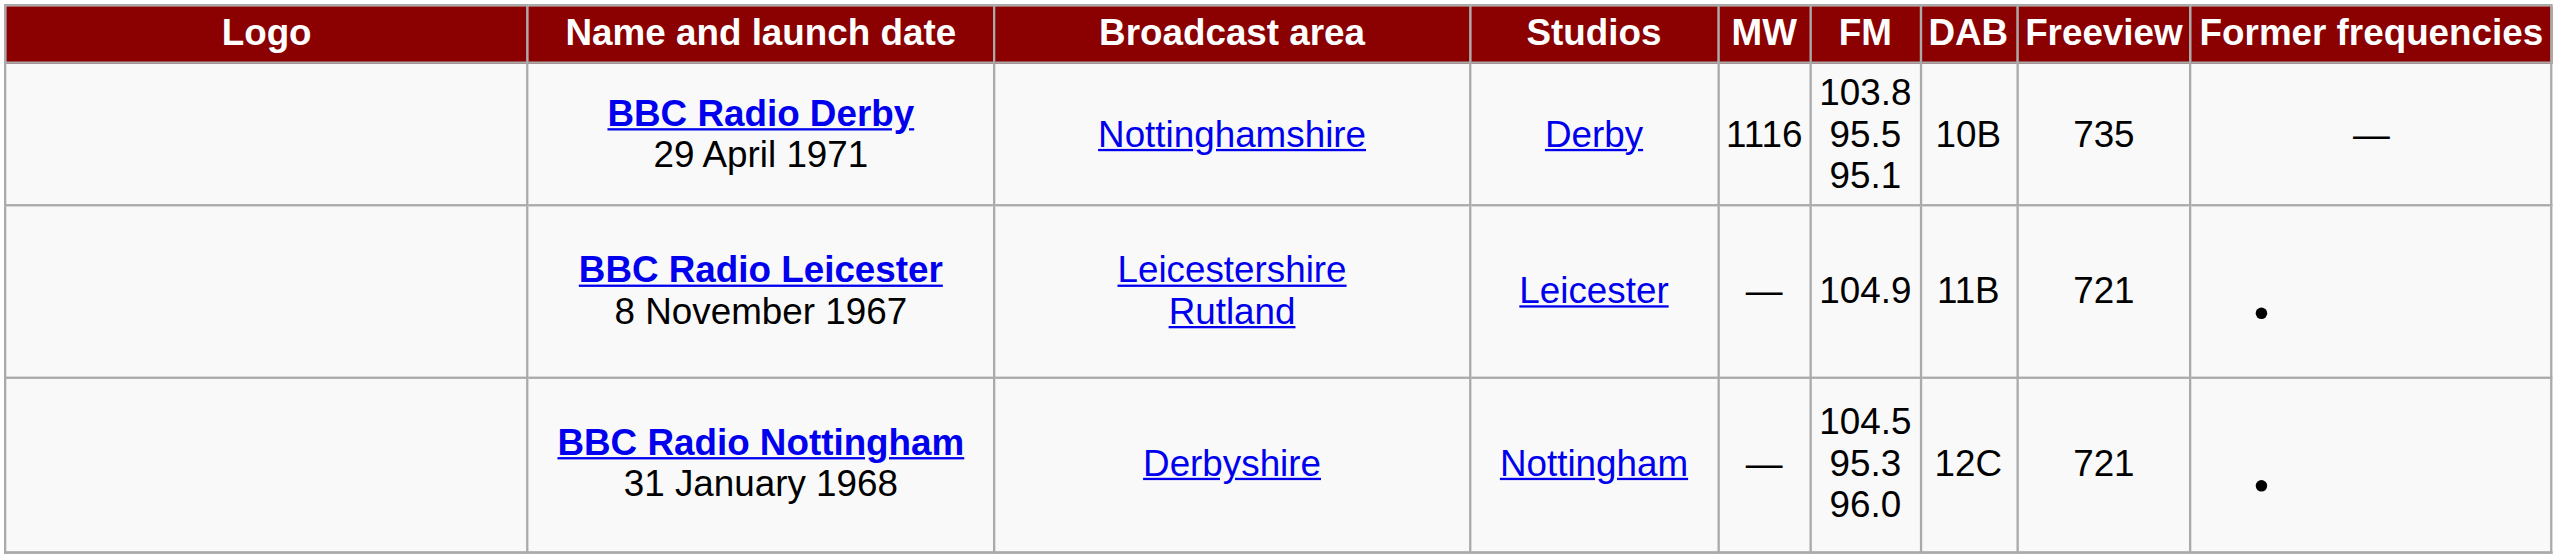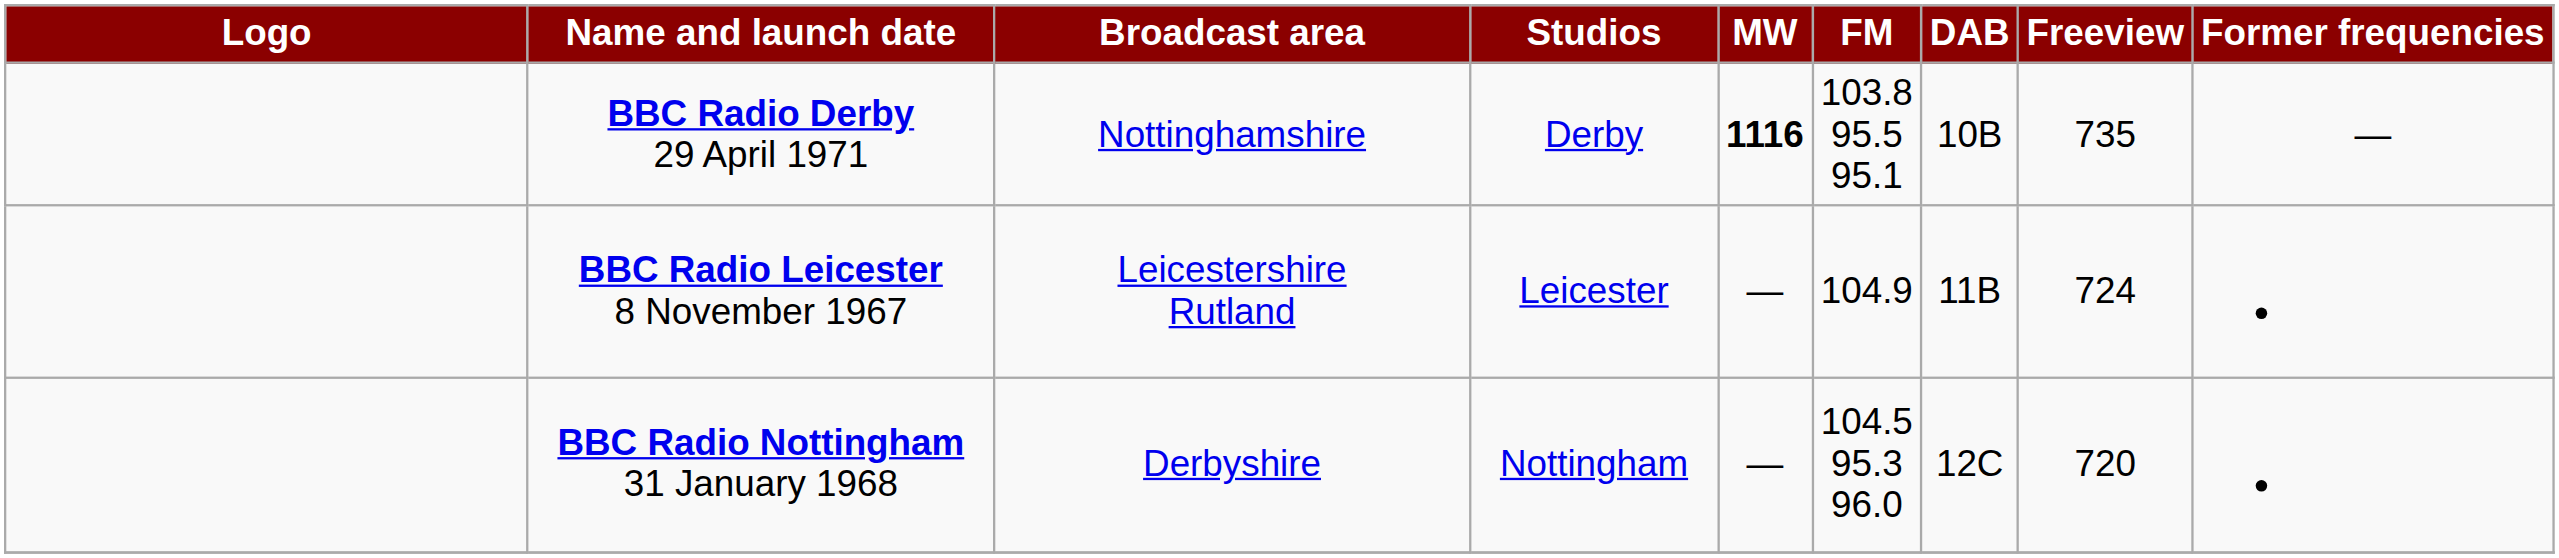BBC Radio Derby 29 April 1971 | MW: normal -> bold
BBC Radio Leicester 8 November 1967 | Freeview: 721 -> 724
BBC Radio Nottingham 31 January 1968 | Freeview: 721 -> 720
